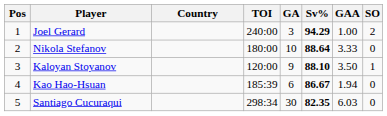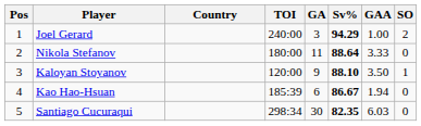Nikola Stefanov | GA: 10 -> 11
